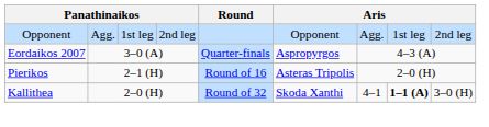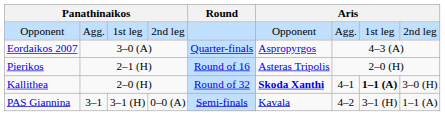Kallithea | column 6: normal -> bold
+ row: PAS Giannina | 3–1 | 3–1 (H) | 0–0 (A) | Semi-finals | Kavala | 4–2 | 3–1 (H) | 1–1 (A)
